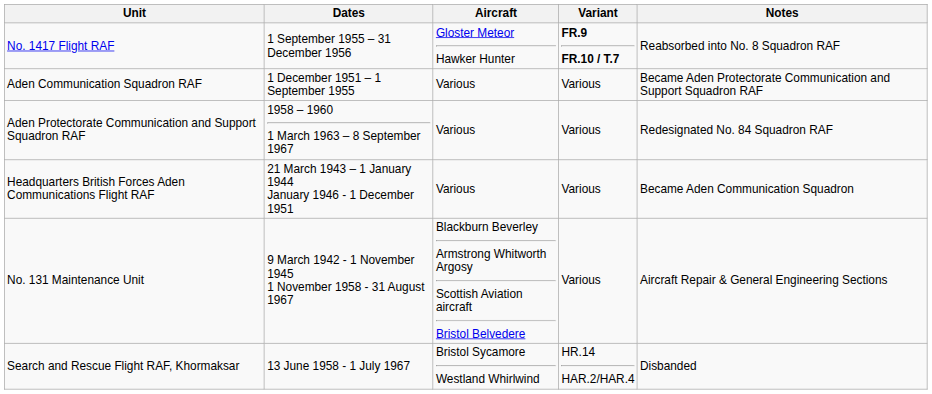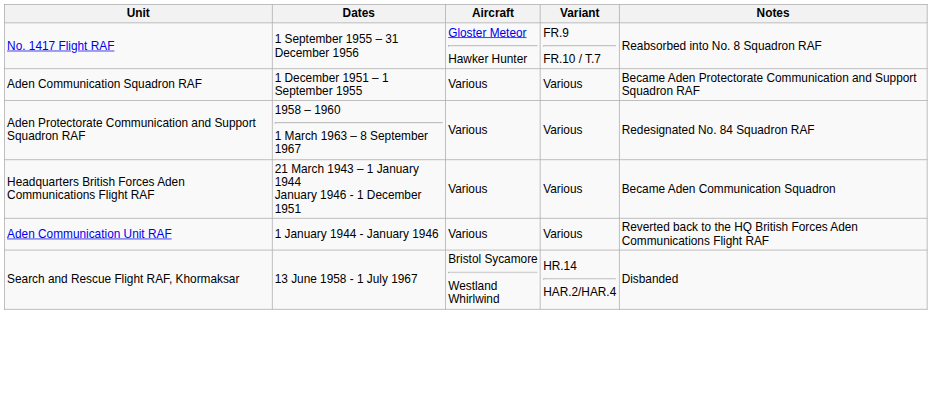No. 1417 Flight RAF | Variant: bold -> normal
+ row: Aden Communication Unit RAF | 1 January 1944 - January 1946 | Various | Various | Reverted back to the HQ British Forces Aden Communications Flight RAF
- row: No. 131 Maintenance Unit | 9 March 1942 - 1 November 1945 1 November 1958 - 31 August 1967 | Blackburn Beverley Armstrong Whitworth Argosy Scottish Aviation aircraft Bristol Belvedere | Various | Aircraft Repair & General Engineering Sections
